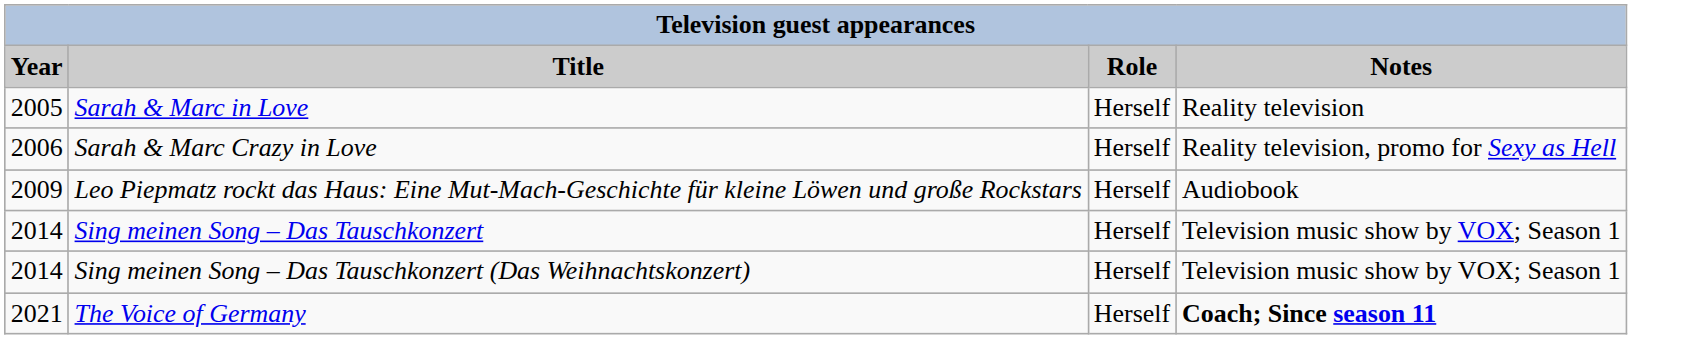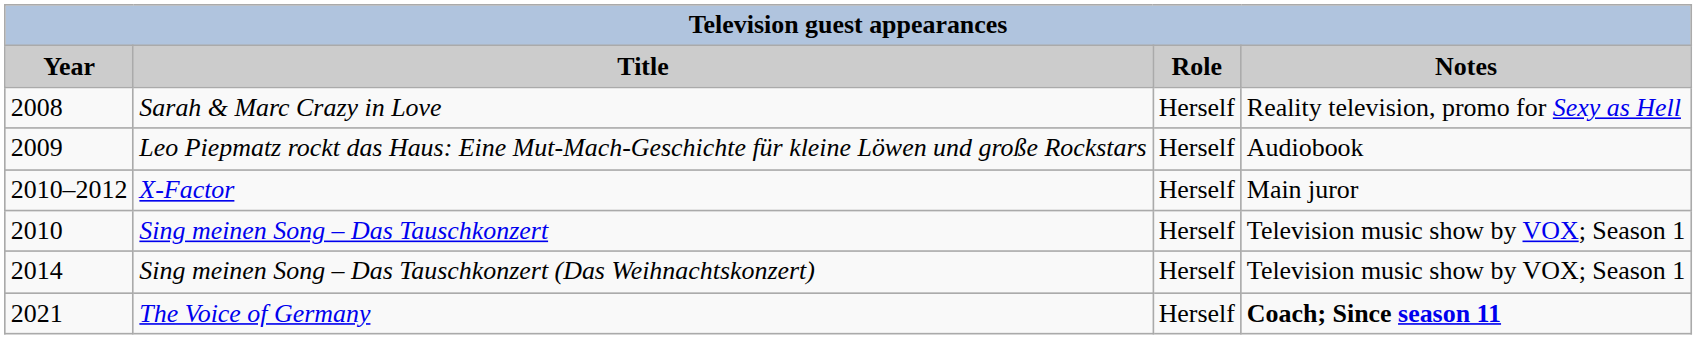- row: 2005 | Sarah & Marc in Love | Herself | Reality television
Sarah & Marc Crazy in Love | Year: 2006 -> 2008
+ row: 2010–2012 | X-Factor | Herself | Main juror
Sing meinen Song – Das Tauschkonzert | Year: 2014 -> 2010
